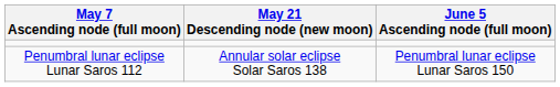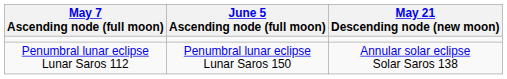columns swapped: May 21 Descending node (new moon) <-> June 5 Ascending node (full moon)
